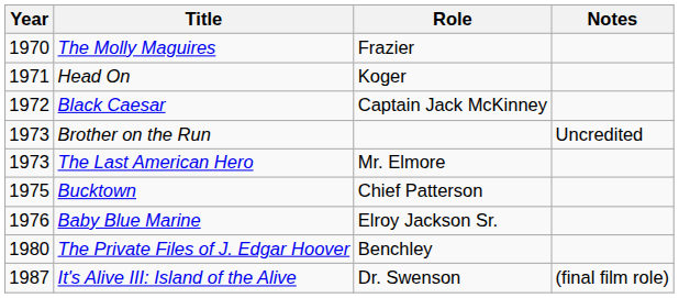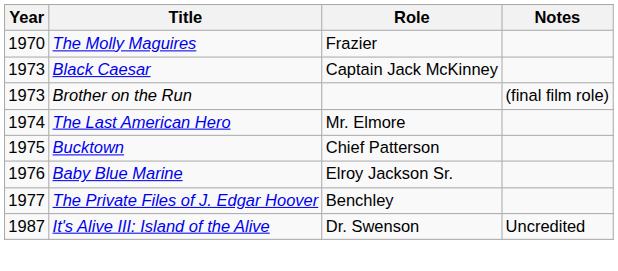- row: 1971 | Head On | Koger
Black Caesar | Year: 1972 -> 1973
Brother on the Run | Notes: Uncredited -> (final film role)
The Last American Hero | Year: 1973 -> 1974
The Private Files of J. Edgar Hoover | Year: 1980 -> 1977
It's Alive III: Island of the Alive | Notes: (final film role) -> Uncredited
